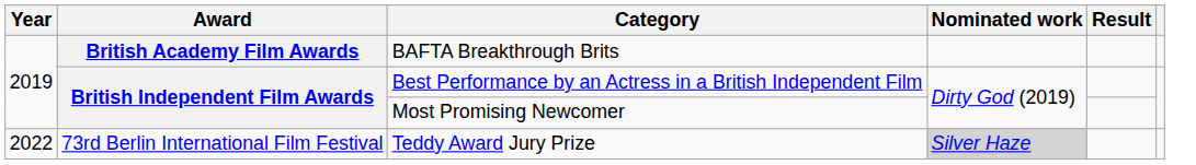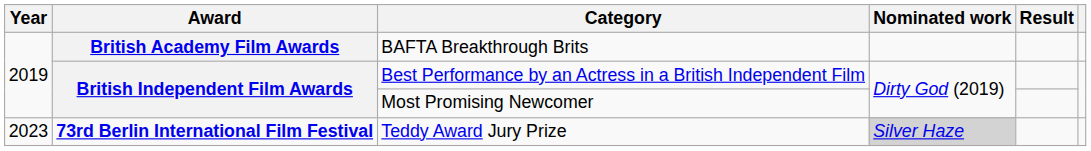Teddy Award Jury Prize | Year: 2022 -> 2023
Teddy Award Jury Prize | Award: normal -> bold
